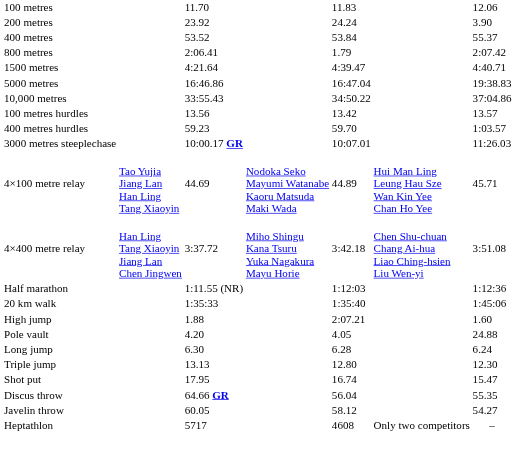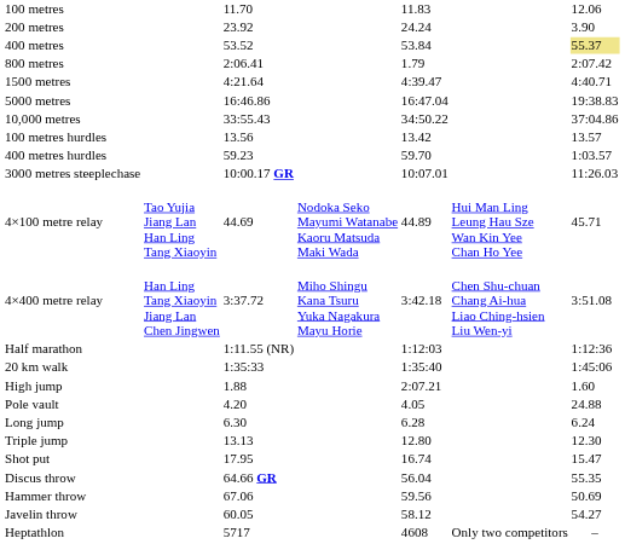400 metres | column 7: no background -> khaki background
+ row: Hammer throw | 67.06 | 59.56 | 50.69
